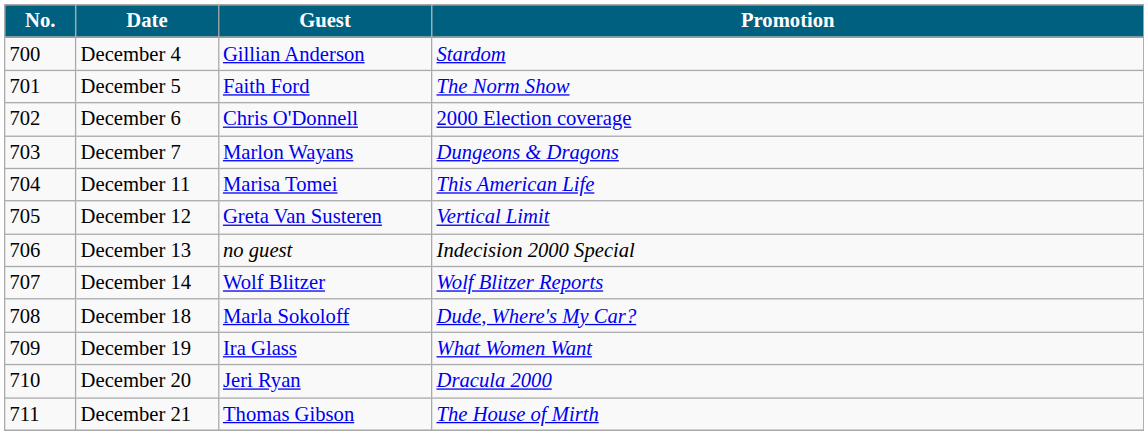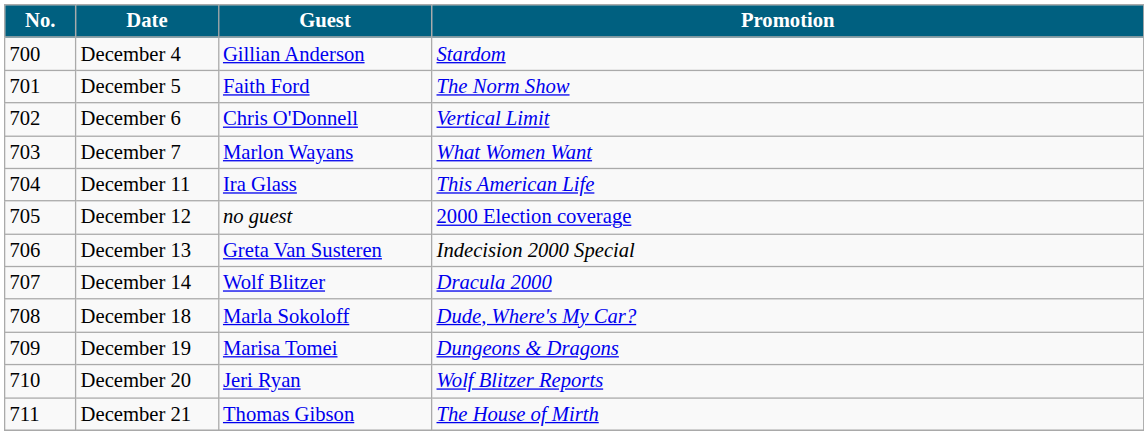December 6 | Promotion: 2000 Election coverage -> Vertical Limit
December 7 | Promotion: Dungeons & Dragons -> What Women Want
December 11 | Guest: Marisa Tomei -> Ira Glass
December 12 | Guest: Greta Van Susteren -> no guest
December 12 | Promotion: Vertical Limit -> 2000 Election coverage
December 13 | Guest: no guest -> Greta Van Susteren
December 14 | Promotion: Wolf Blitzer Reports -> Dracula 2000
December 19 | Guest: Ira Glass -> Marisa Tomei
December 19 | Promotion: What Women Want -> Dungeons & Dragons
December 20 | Promotion: Dracula 2000 -> Wolf Blitzer Reports
